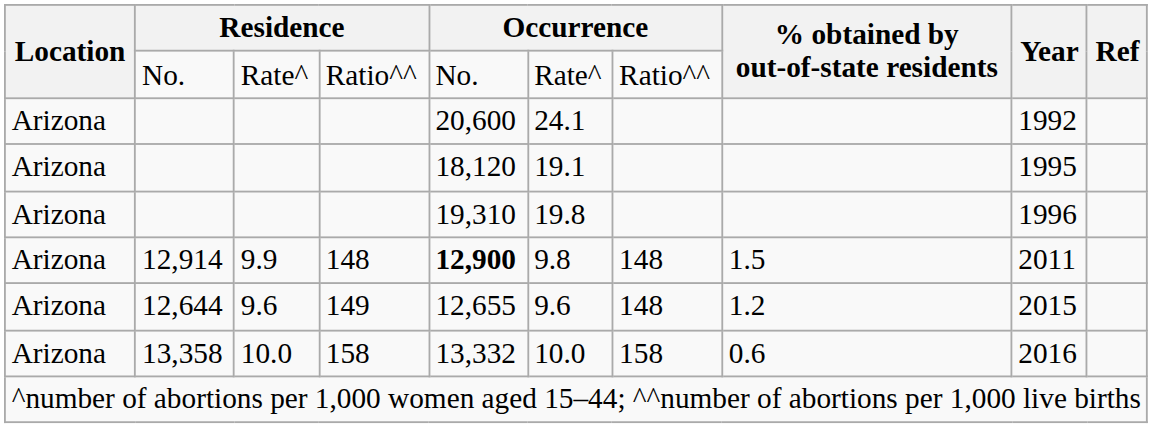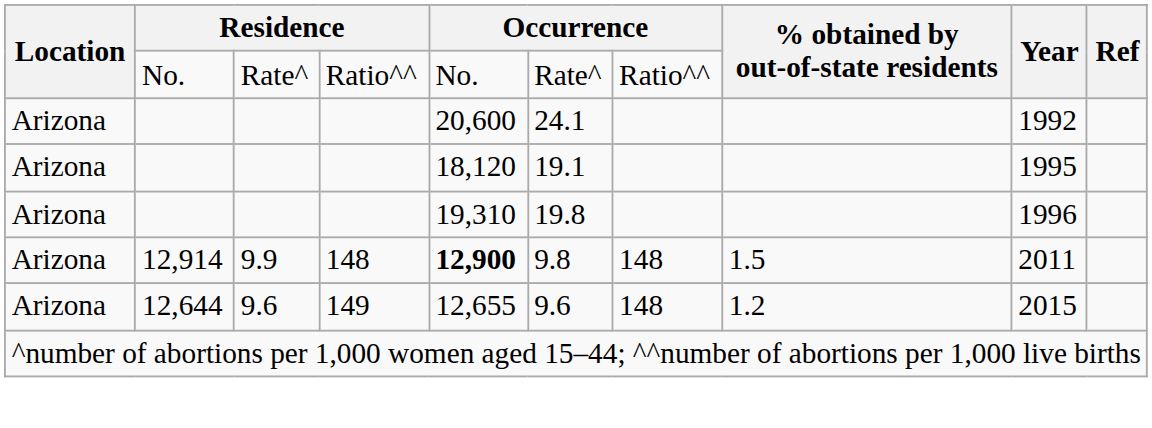- row: Arizona | 13,358 | 10.0 | 158 | 13,332 | 10.0 | 158 | 0.6 | 2016
